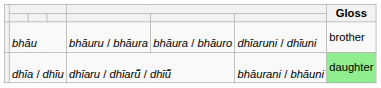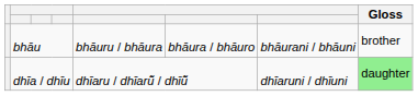bhāu | column 7: dhīaruni / dhīuni -> bhāurani / bhāuni
dhīa / dhīu | column 7: bhāurani / bhāuni -> dhīaruni / dhīuni
